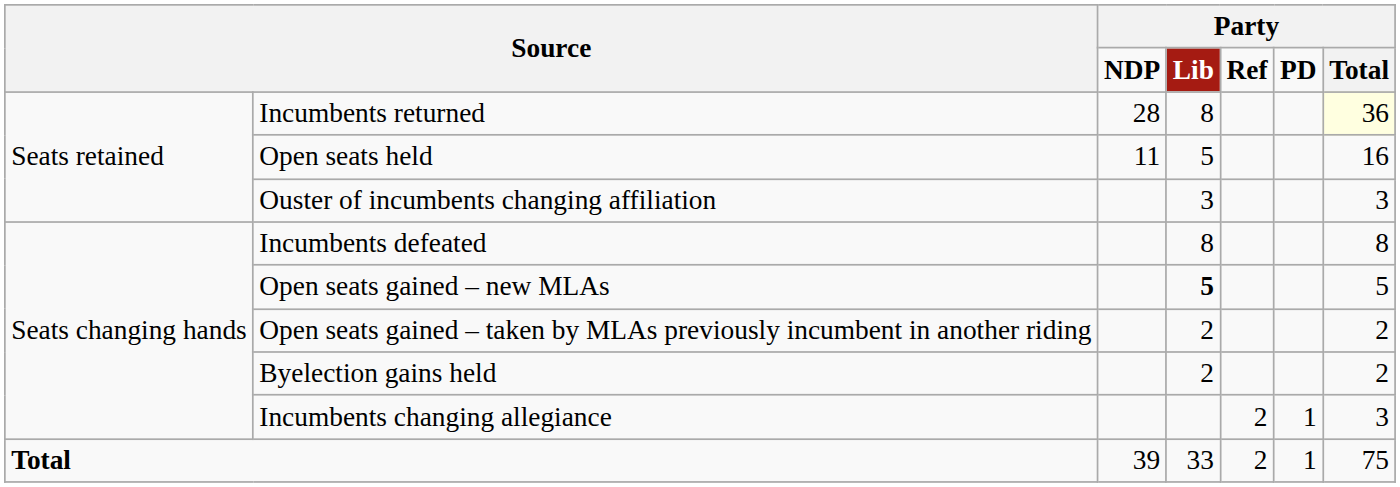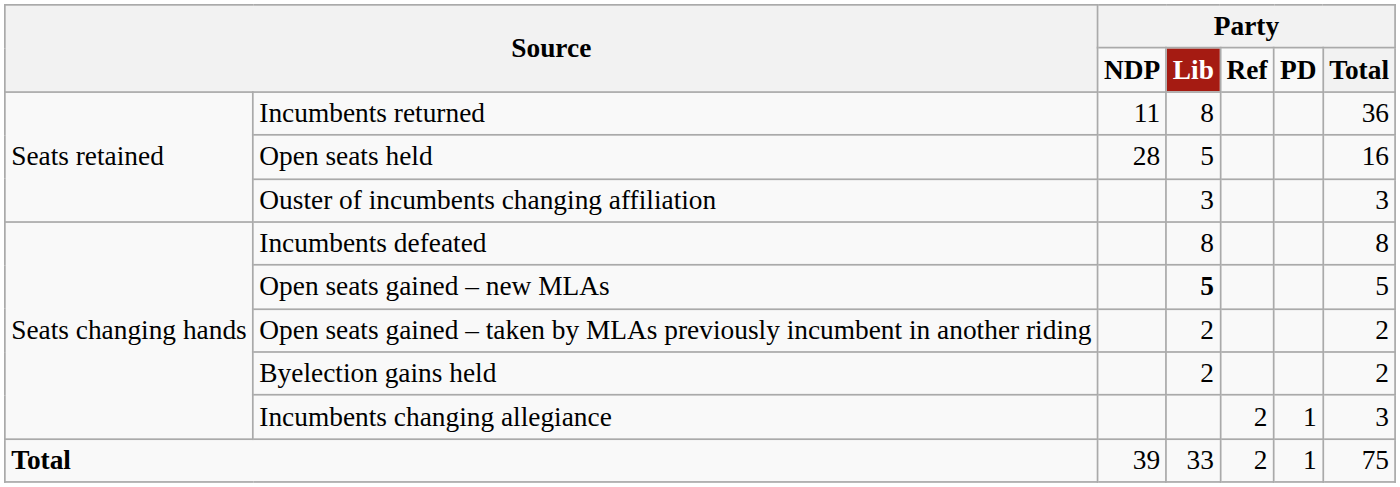Incumbents returned | column 3: 28 -> 11
Incumbents returned | column 7: lightyellow background -> no background
Open seats held | column 3: 11 -> 28
